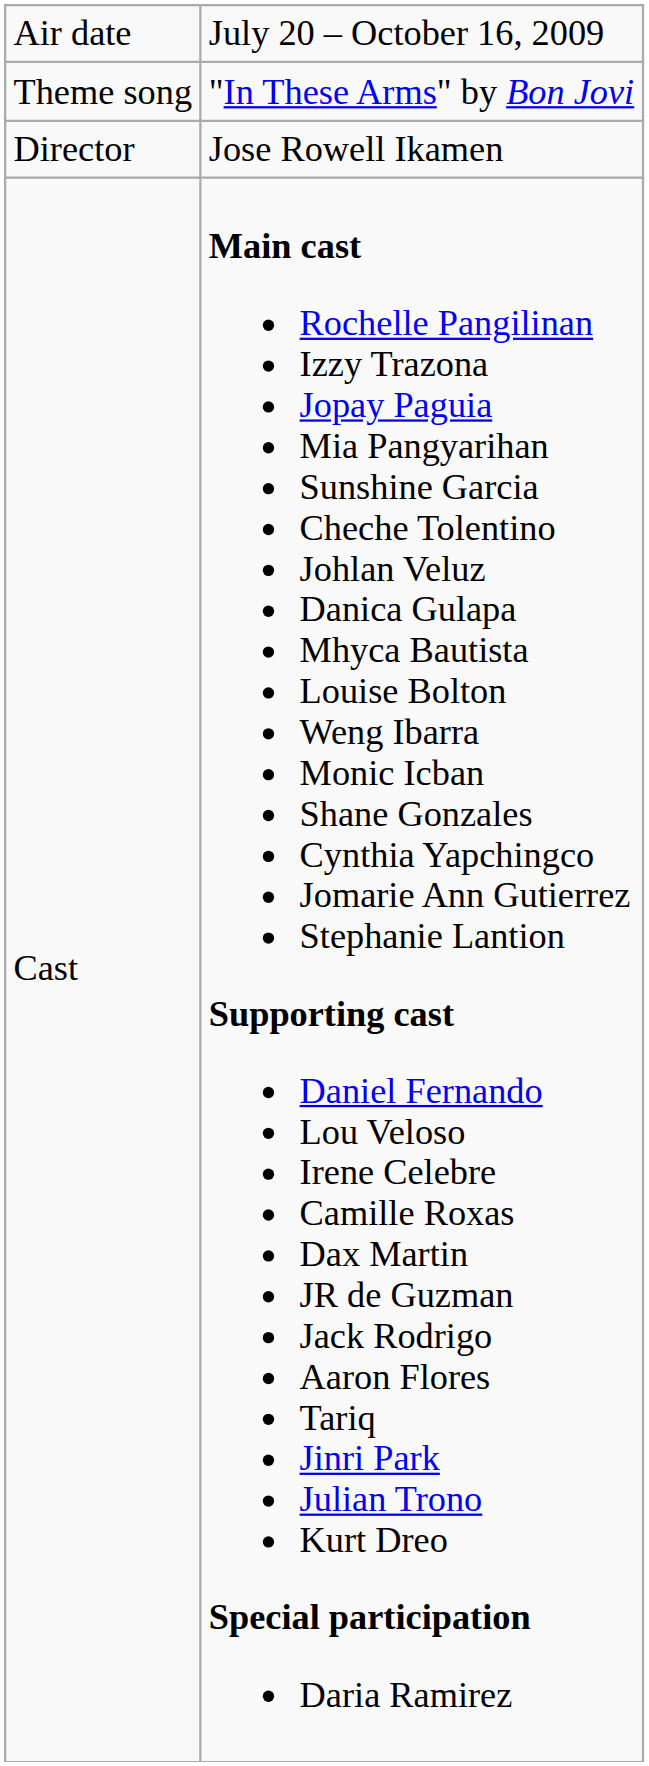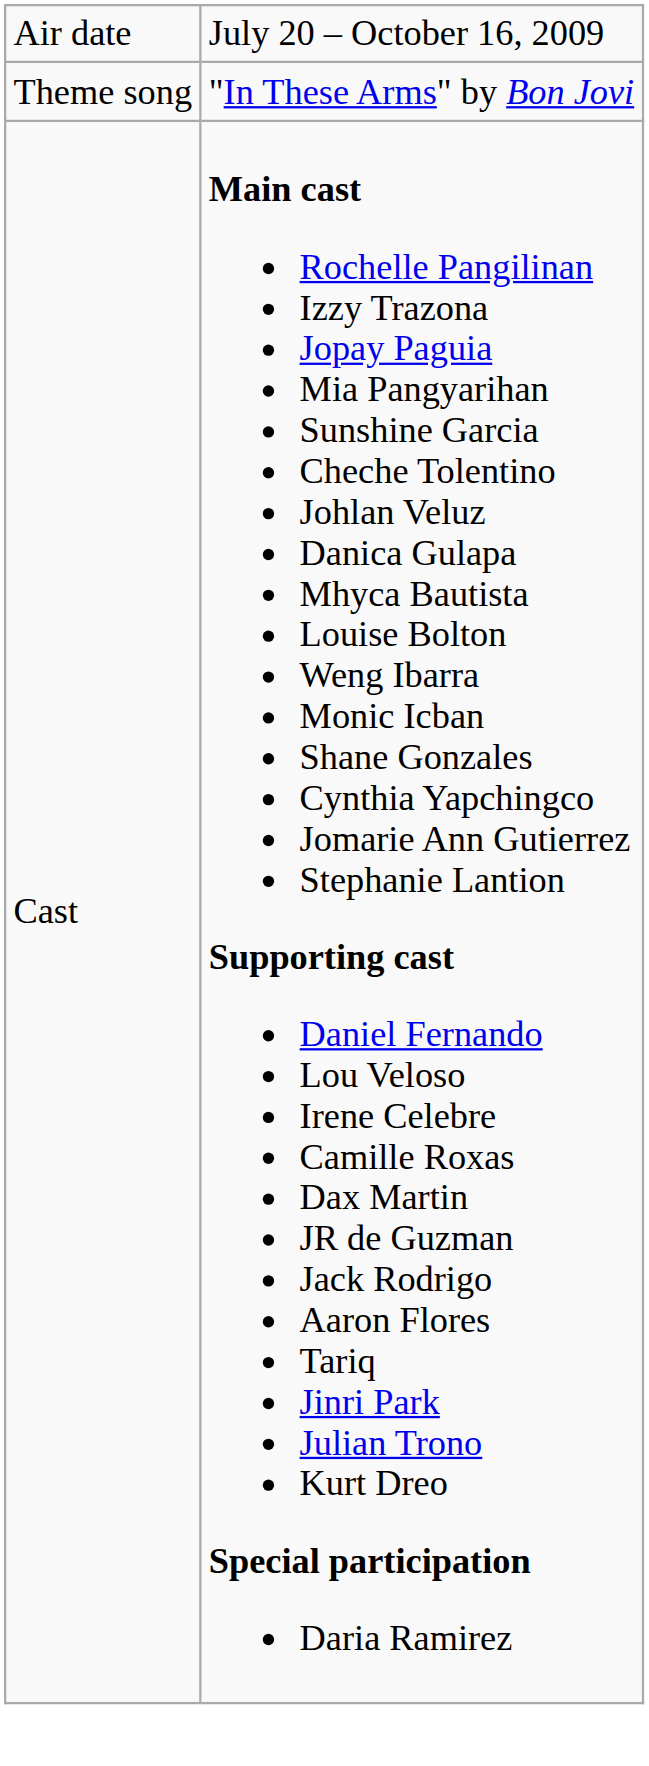- row: Director | Jose Rowell Ikamen
